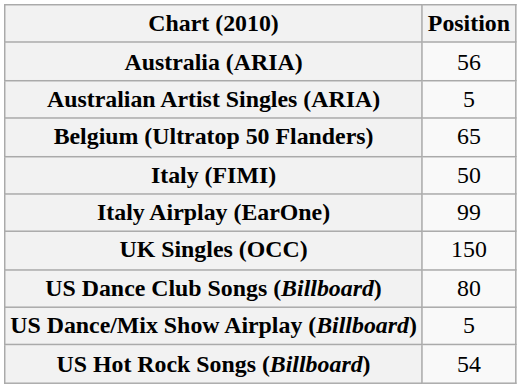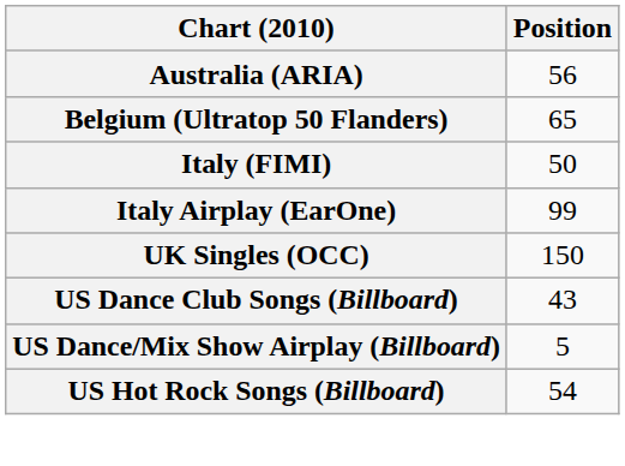- row: Australian Artist Singles (ARIA) | 5
US Dance Club Songs (Billboard) | Position: 80 -> 43
